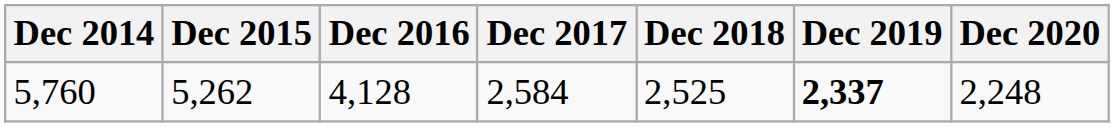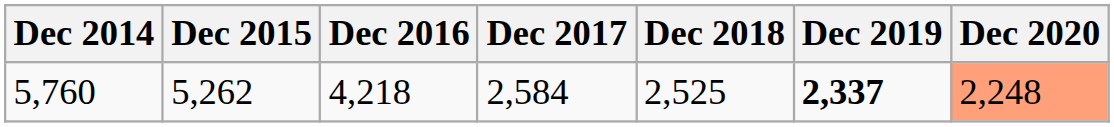5,760 | Dec 2016: 4,128 -> 4,218
5,760 | Dec 2020: no background -> lightsalmon background
